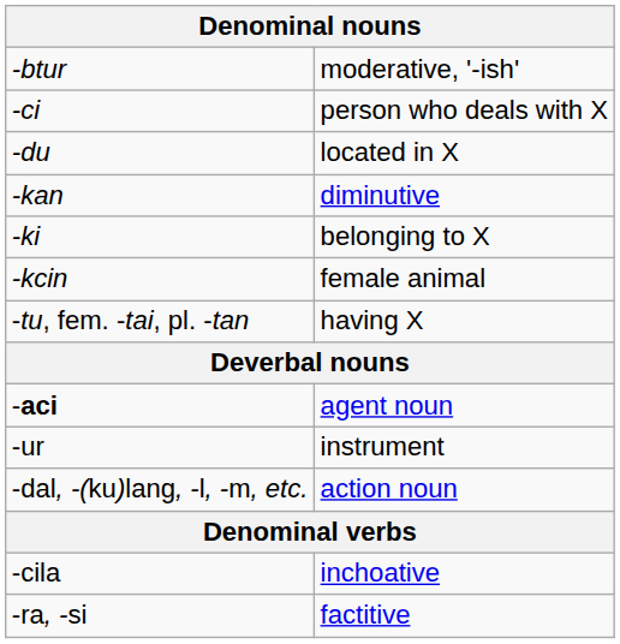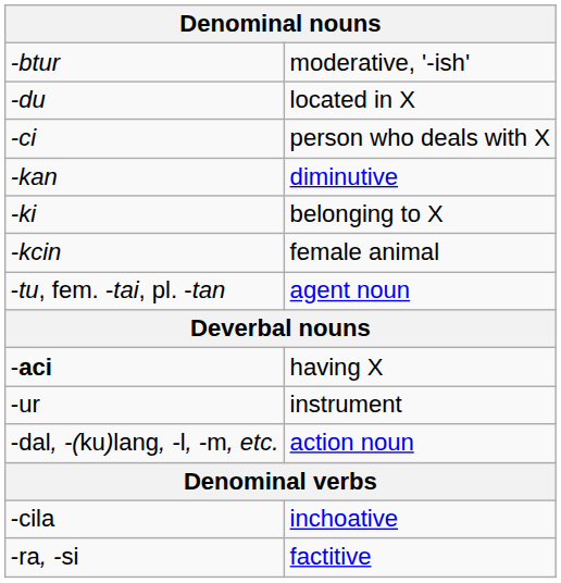rows swapped: -ci <-> -du
-tu, fem. -tai, pl. -tan | column 2: having X -> agent noun
-aci | column 2: agent noun -> having X
